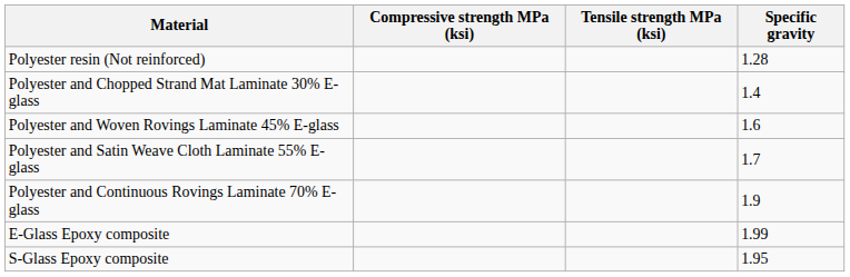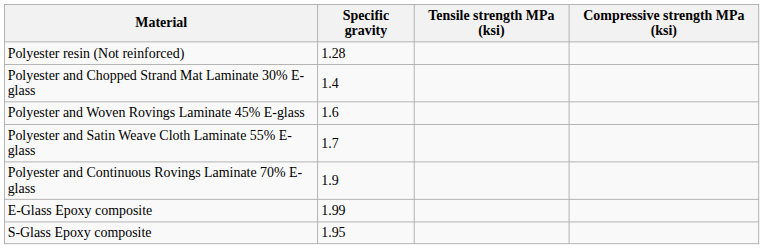columns swapped: Specific gravity <-> Compressive strength MPa (ksi)
